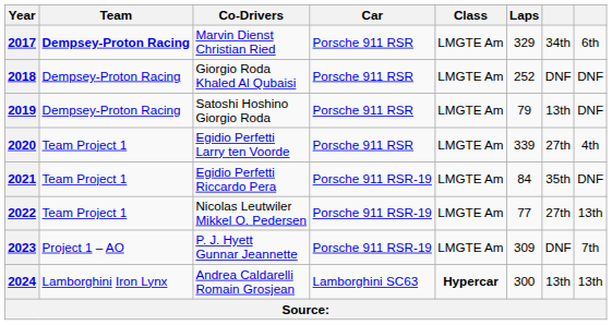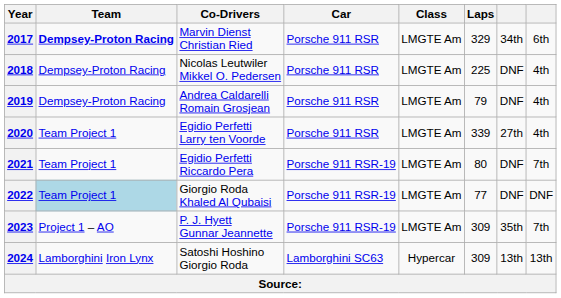2018 | Co-Drivers: Giorgio Roda Khaled Al Qubaisi -> Nicolas Leutwiler Mikkel O. Pedersen
2018 | Laps: 252 -> 225
2018 | column 8: DNF -> 4th
2019 | Co-Drivers: Satoshi Hoshino Giorgio Roda -> Andrea Caldarelli Romain Grosjean
2019 | column 7: 13th -> DNF
2019 | column 8: DNF -> 4th
2021 | Laps: 84 -> 80
2021 | column 7: 35th -> DNF
2021 | column 8: DNF -> 7th
2022 | Team: no background -> lightblue background
2022 | Co-Drivers: Nicolas Leutwiler Mikkel O. Pedersen -> Giorgio Roda Khaled Al Qubaisi
2022 | column 7: 27th -> DNF
2022 | column 8: 13th -> DNF
2023 | column 7: DNF -> 35th
2024 | Co-Drivers: Andrea Caldarelli Romain Grosjean -> Satoshi Hoshino Giorgio Roda
2024 | Class: bold -> normal
2024 | Laps: 300 -> 309
